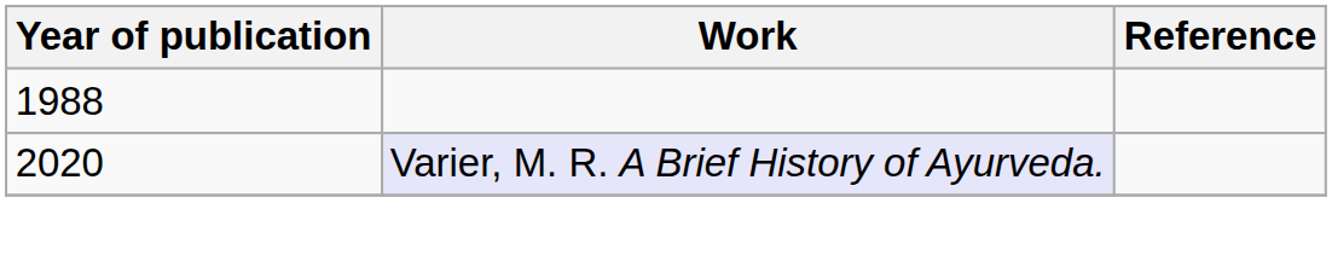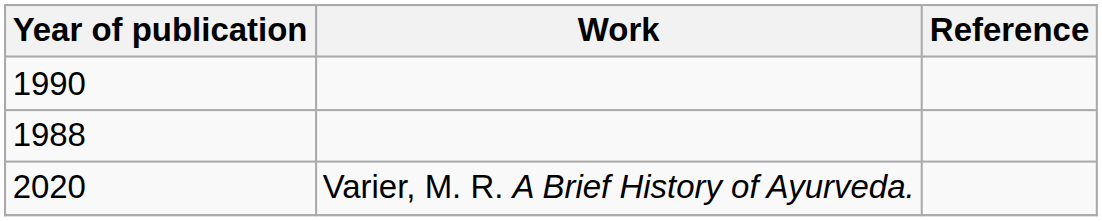+ row: 1990
2020 | Work: lavender background -> no background
